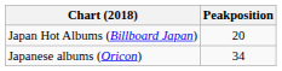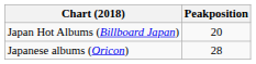Japanese albums (Oricon) | Peakposition: 34 -> 28
